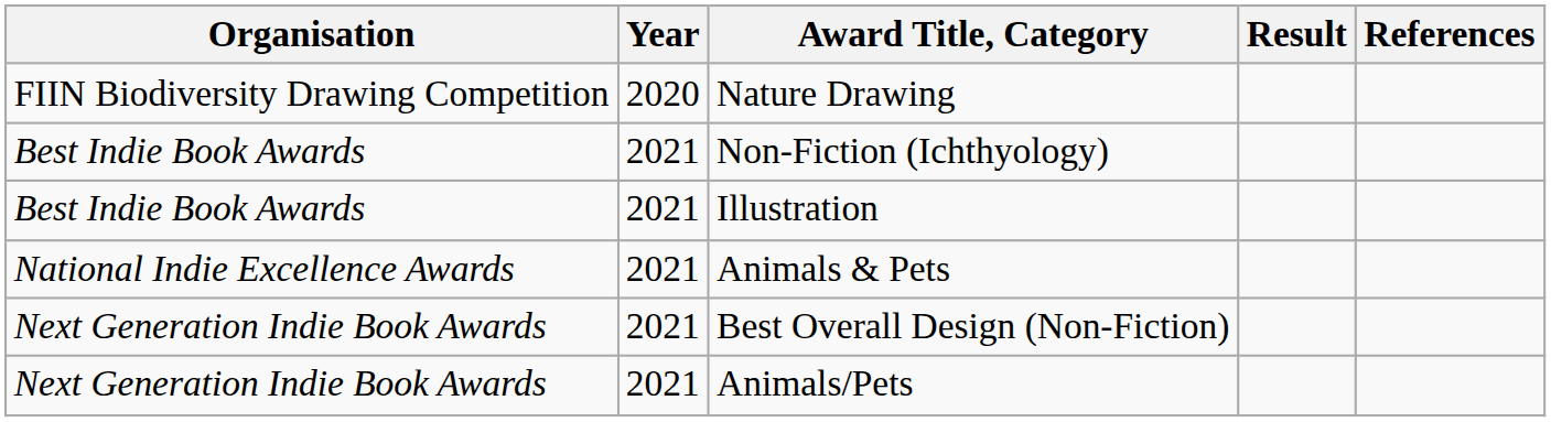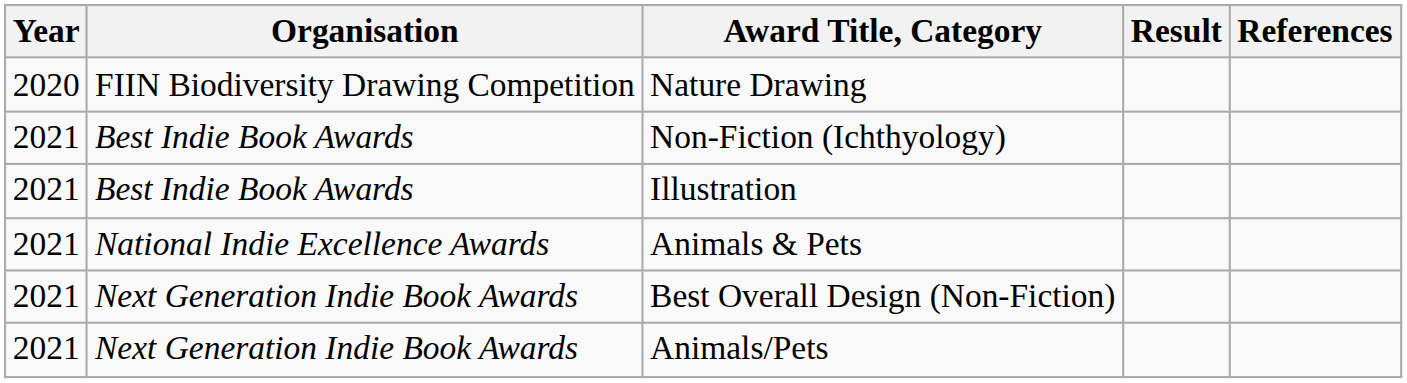columns swapped: Year <-> Organisation
